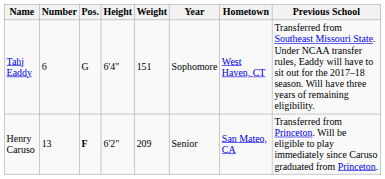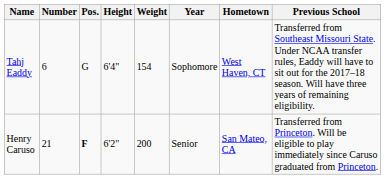Tahj Eaddy | Weight: 151 -> 154
Henry Caruso | Number: 13 -> 21
Henry Caruso | Weight: 209 -> 200
